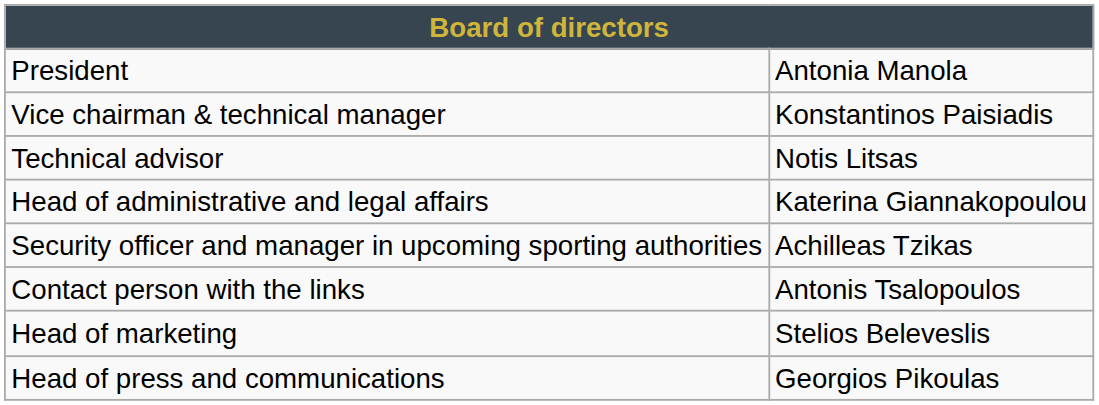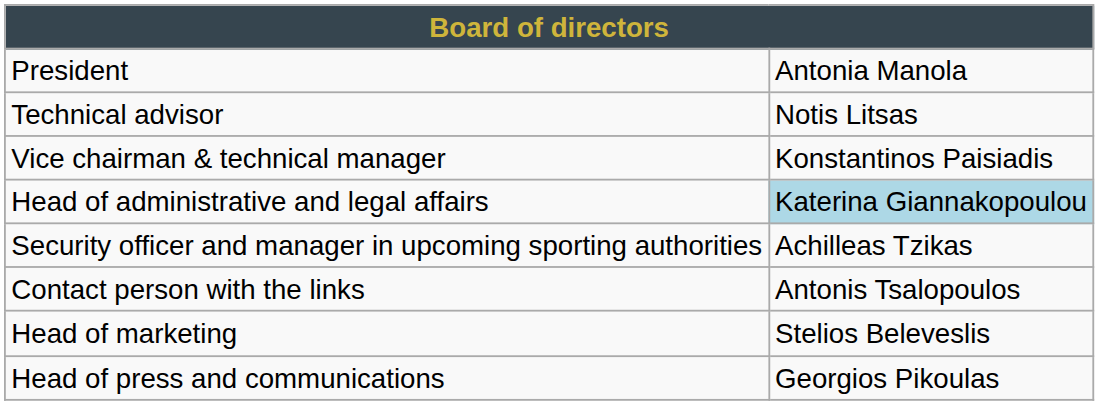rows swapped: Vice chairman & technical manager <-> Technical advisor
Head of administrative and legal affairs | column 2: no background -> lightblue background
